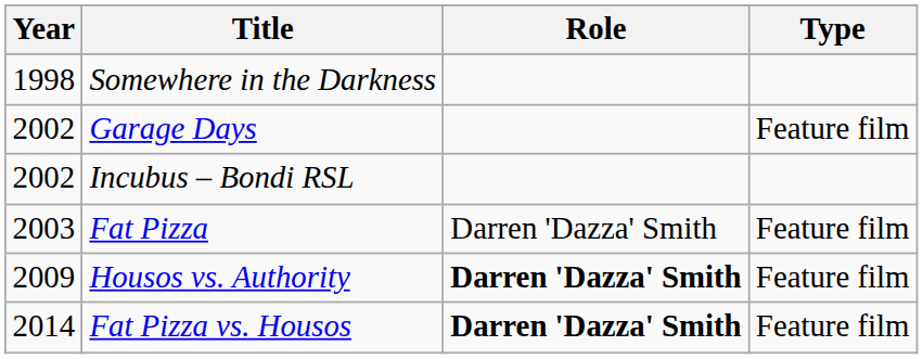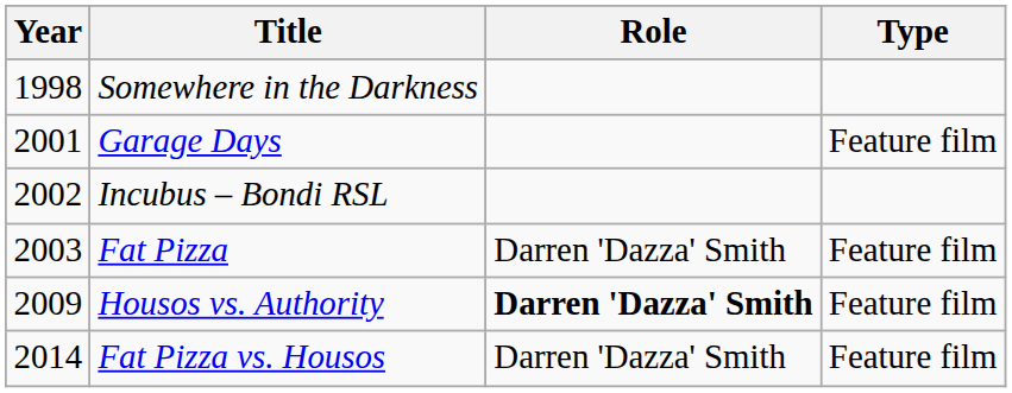Garage Days | Year: 2002 -> 2001
Fat Pizza vs. Housos | Role: bold -> normal
